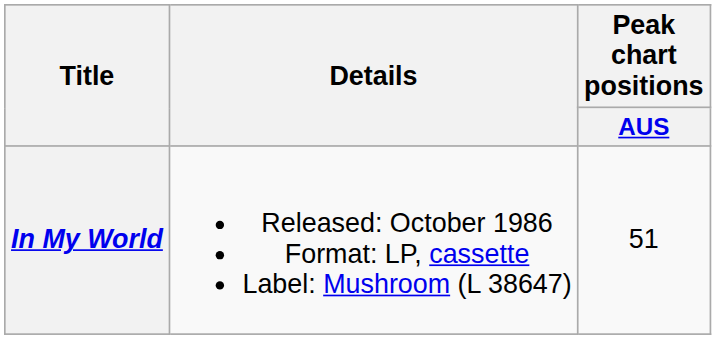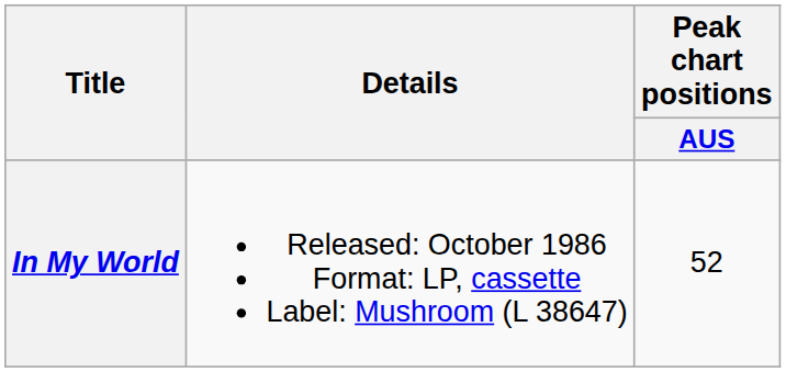In My World | Peak chart positions / AUS: 51 -> 52
